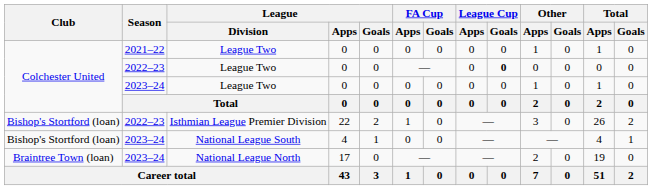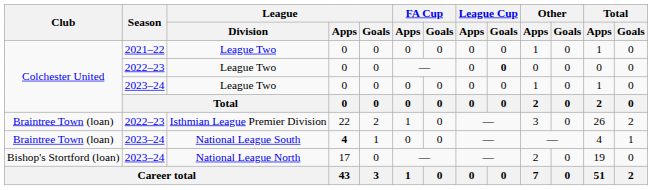Isthmian League Premier Division | Club: Bishop's Stortford (loan) -> Braintree Town (loan)
National League South | Club: Bishop's Stortford (loan) -> Braintree Town (loan)
National League South | League / Apps: normal -> bold
National League North | Club: Braintree Town (loan) -> Bishop's Stortford (loan)
